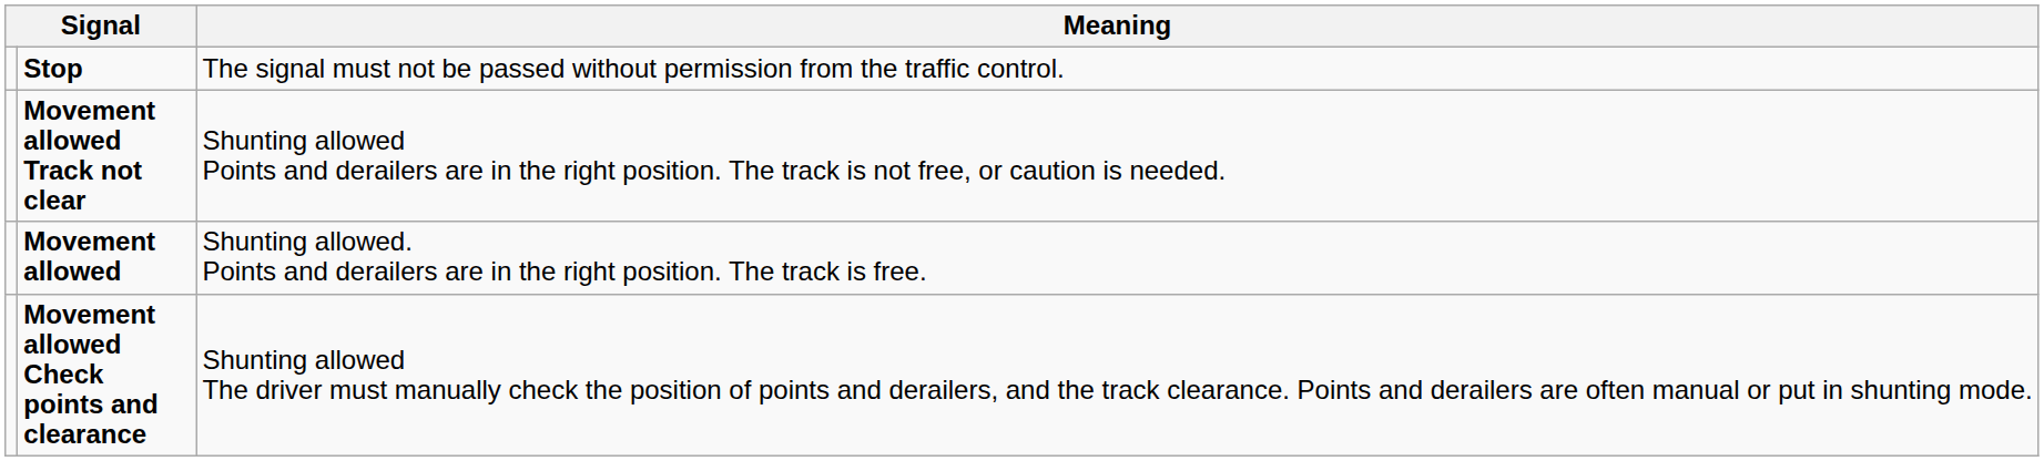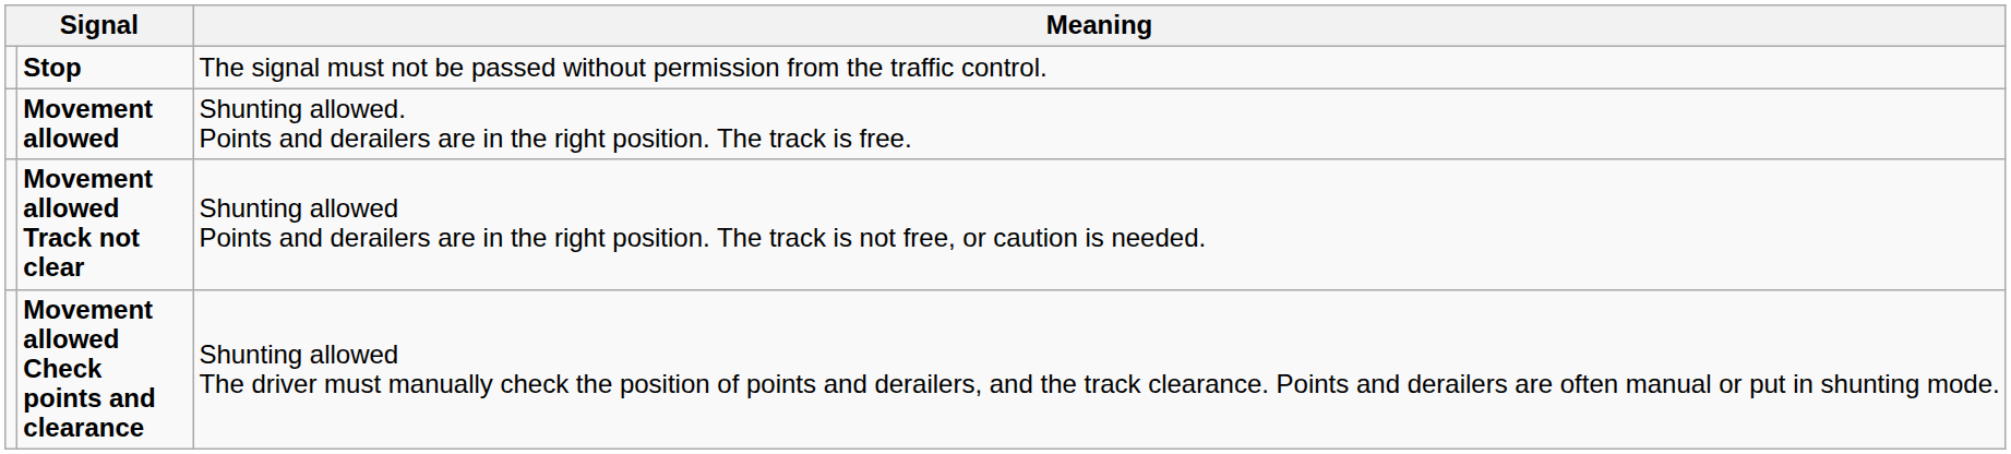rows swapped: Movement allowed <-> Movement allowed Track not clear
